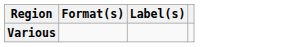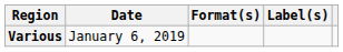+ column: Date | January 6, 2019
